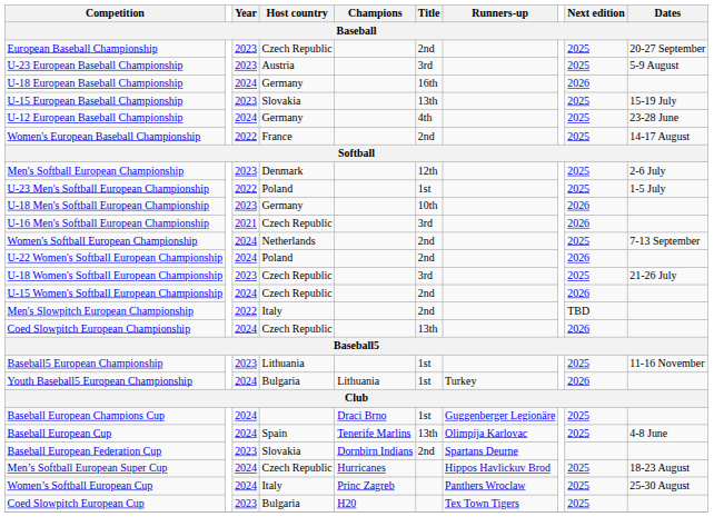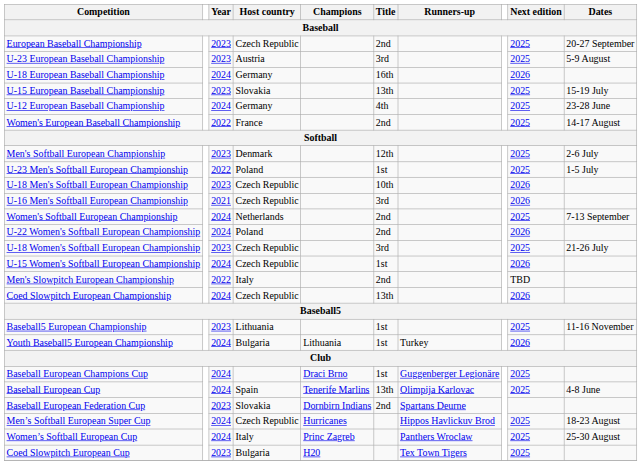U-18 Men's Softball European Championship | Host country: Germany -> Czech Republic
U-18 Women's Softball European Championship | Year: lightyellow background -> no background
U-15 Women's Softball European Championship | Title: 2nd -> 1st
